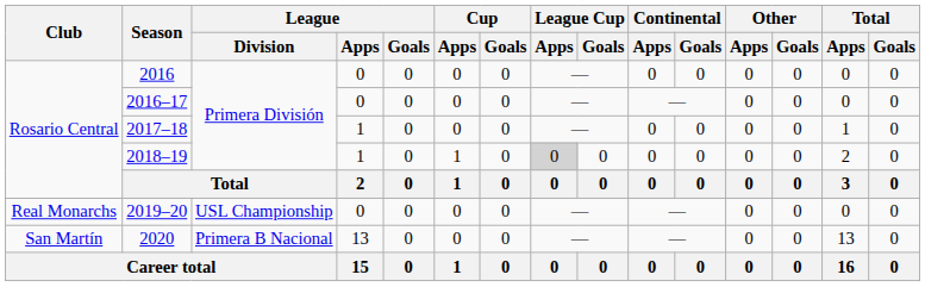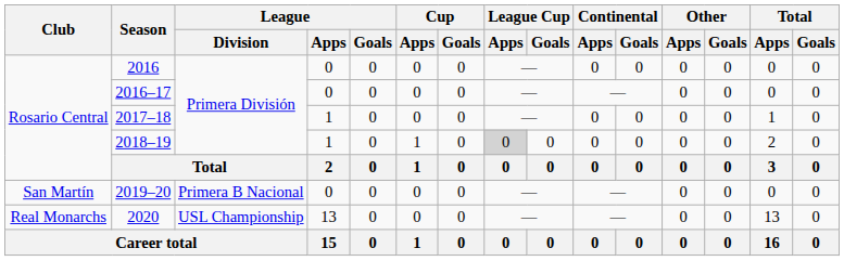2019–20 | Club: Real Monarchs -> San Martín
2019–20 | League / Division: USL Championship -> Primera B Nacional
2020 | Club: San Martín -> Real Monarchs
2020 | League / Division: Primera B Nacional -> USL Championship
